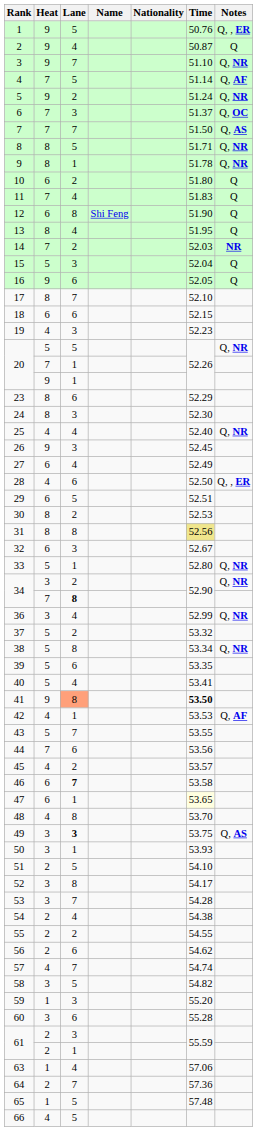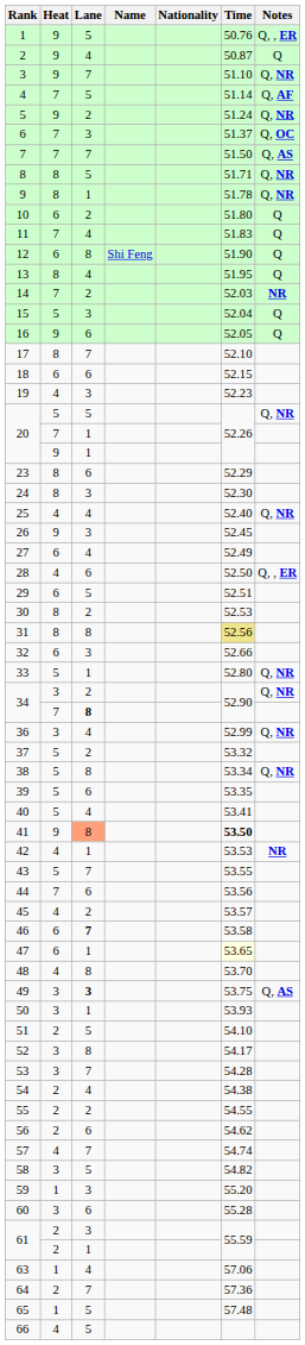32 | Time: 52.67 -> 52.66
42 | Notes: Q, AF -> NR
